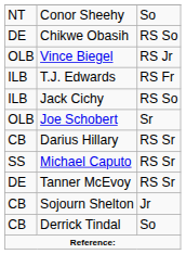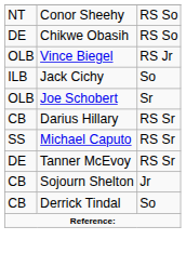Conor Sheehy | column 3: So -> RS So
- row: ILB | T.J. Edwards | RS Fr
Jack Cichy | column 3: RS So -> So
